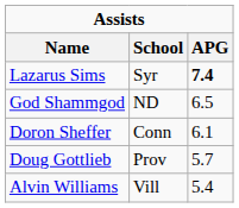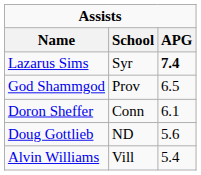God Shammgod | School: ND -> Prov
Doug Gottlieb | School: Prov -> ND
Doug Gottlieb | APG: 5.7 -> 5.6
